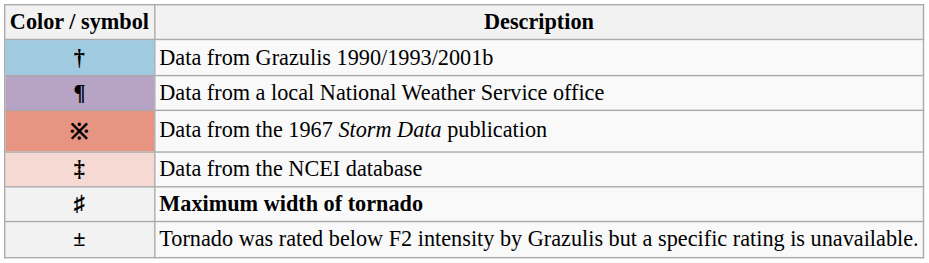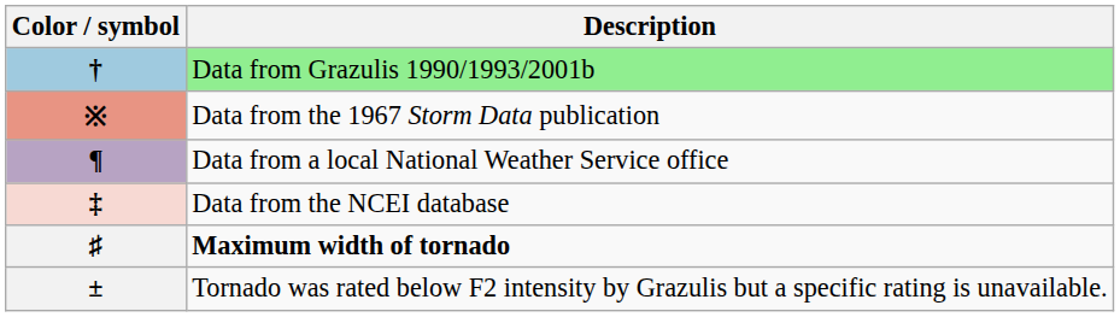† | Description: no background -> lightgreen background
rows swapped: ¶ <-> ※
